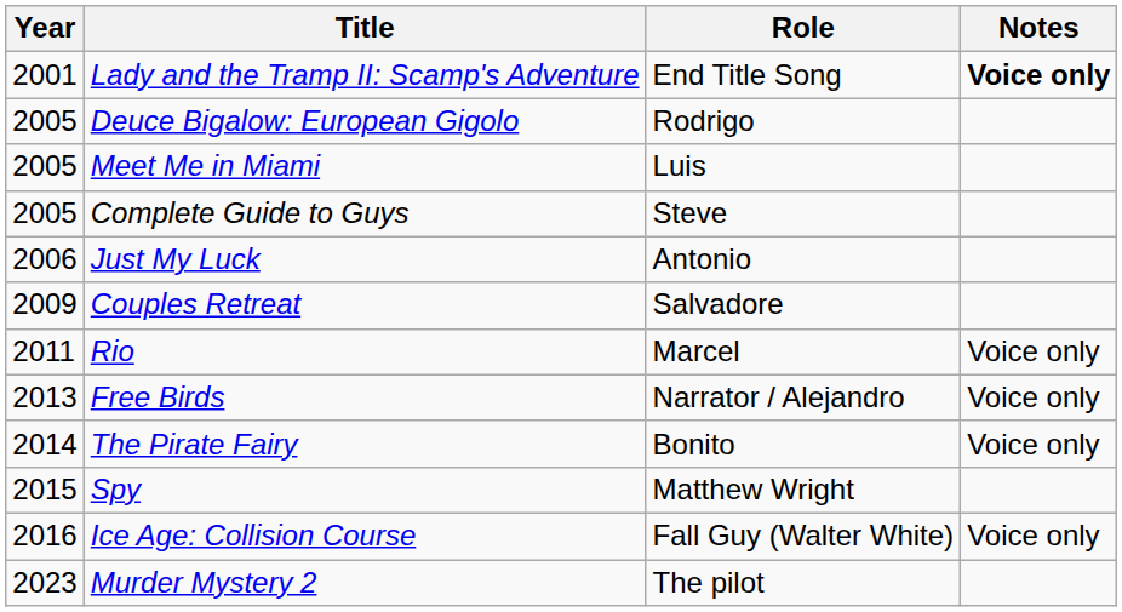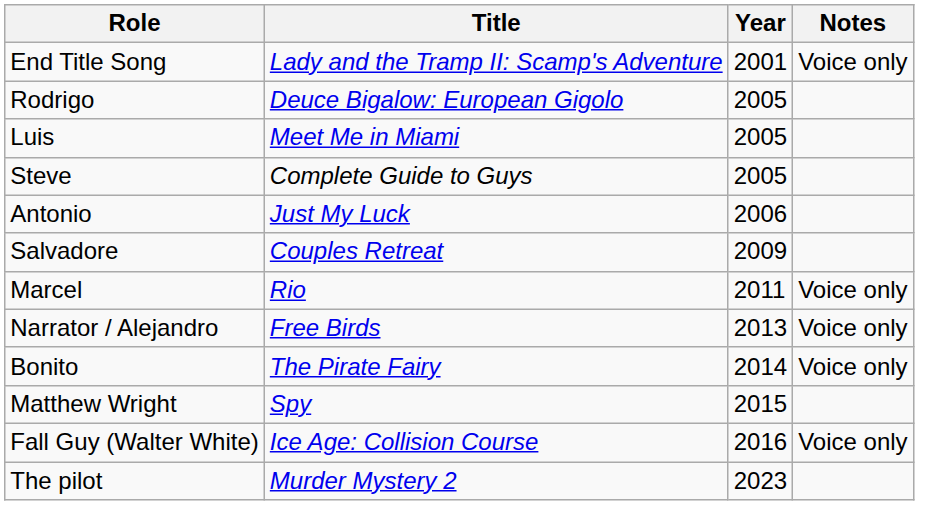columns swapped: Year <-> Role
Lady and the Tramp II: Scamp's Adventure | Notes: bold -> normal
